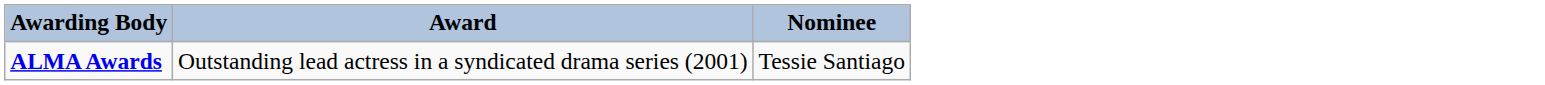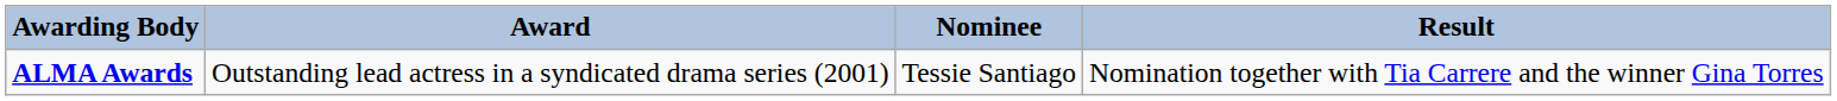+ column: Result | Nomination together with Tia Carrere and the winner Gina Torres
